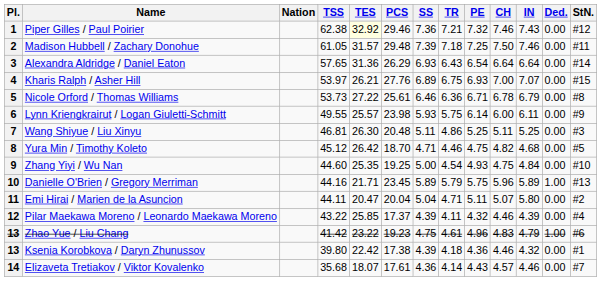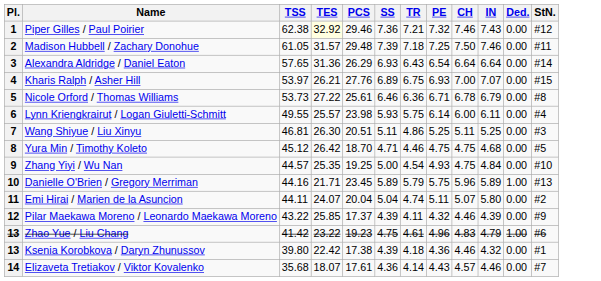- column: Nation
6 | StN.: #9 -> #4
7 | PCS: 20.48 -> 20.51
8 | CH: 4.82 -> 4.75
9 | TSS: 44.60 -> 44.57
11 | TES: 20.47 -> 24.07
11 | TR: 4.71 -> 4.74
12 | StN.: #4 -> #9
